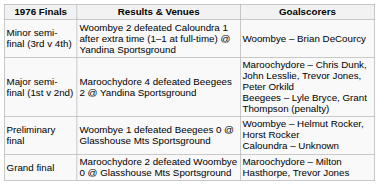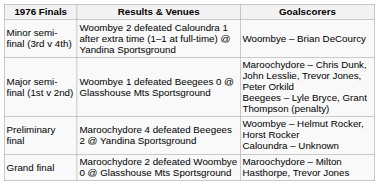Major semi-final (1st v 2nd) | Results & Venues: Maroochydore 4 defeated Beegees 2 @ Yandina Sportsground -> Woombye 1 defeated Beegees 0 @ Glasshouse Mts Sportsground
Preliminary final | Results & Venues: Woombye 1 defeated Beegees 0 @ Glasshouse Mts Sportsground -> Maroochydore 4 defeated Beegees 2 @ Yandina Sportsground
